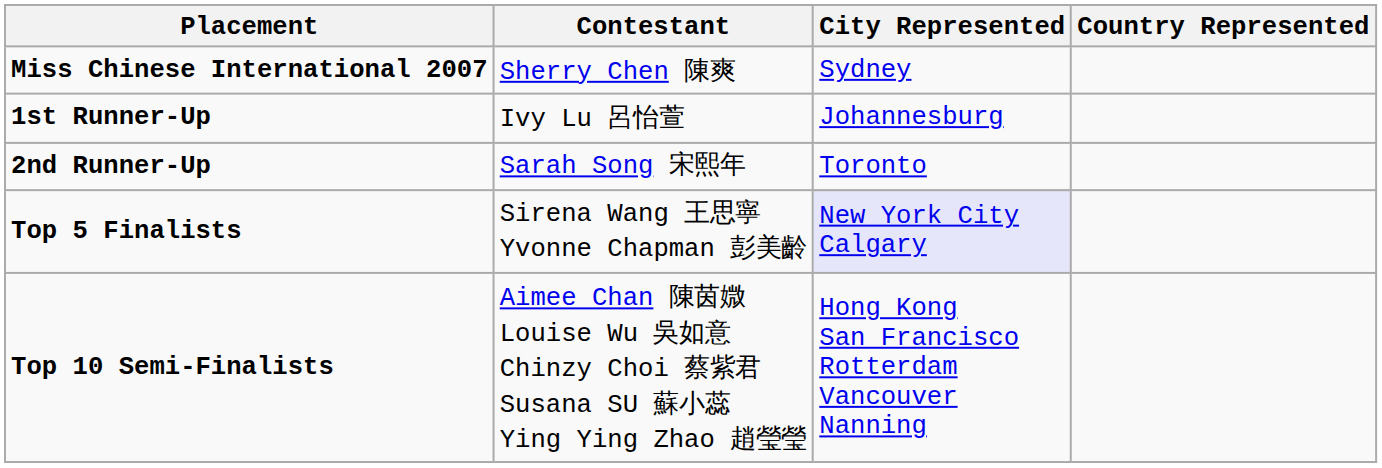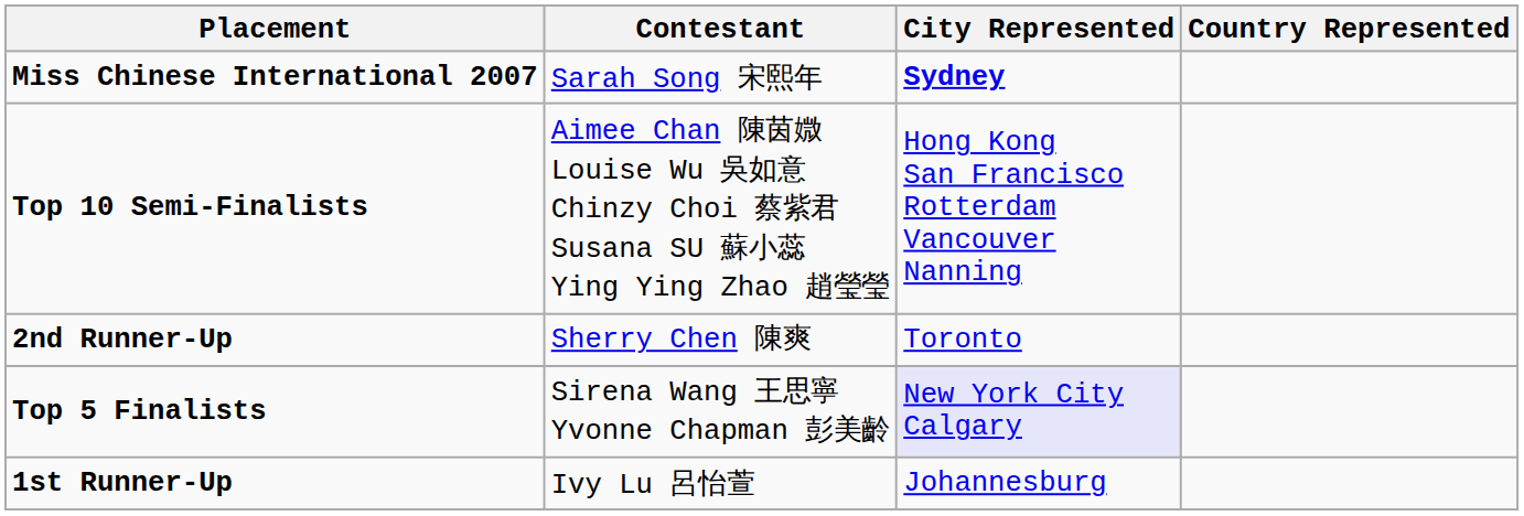Miss Chinese International 2007 | Contestant: Sherry Chen 陳爽 -> Sarah Song 宋熙年
Miss Chinese International 2007 | City Represented: normal -> bold
rows swapped: 1st Runner-Up <-> Top 10 Semi-Finalists
2nd Runner-Up | Contestant: Sarah Song 宋熙年 -> Sherry Chen 陳爽
